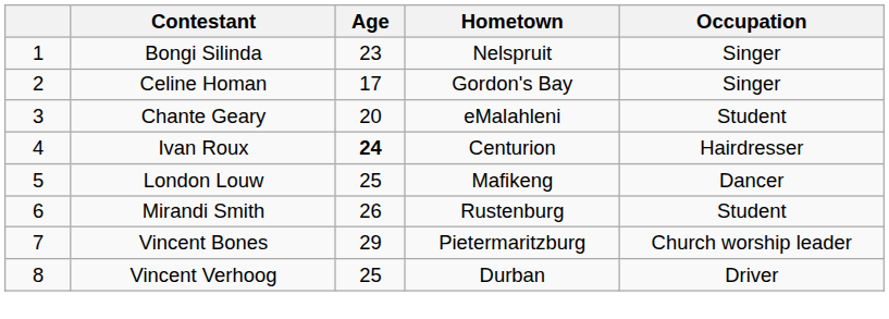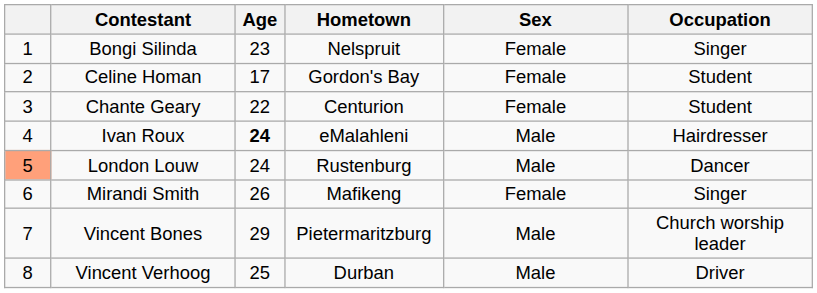+ column: Sex | Female | Female | Female | Male | Male | Female | Male | Male
Celine Homan | Occupation: Singer -> Student
Chante Geary | Age: 20 -> 22
Chante Geary | Hometown: eMalahleni -> Centurion
Ivan Roux | Hometown: Centurion -> eMalahleni
London Louw | column 1: no background -> lightsalmon background
London Louw | Age: 25 -> 24
London Louw | Hometown: Mafikeng -> Rustenburg
Mirandi Smith | Hometown: Rustenburg -> Mafikeng
Mirandi Smith | Occupation: Student -> Singer
